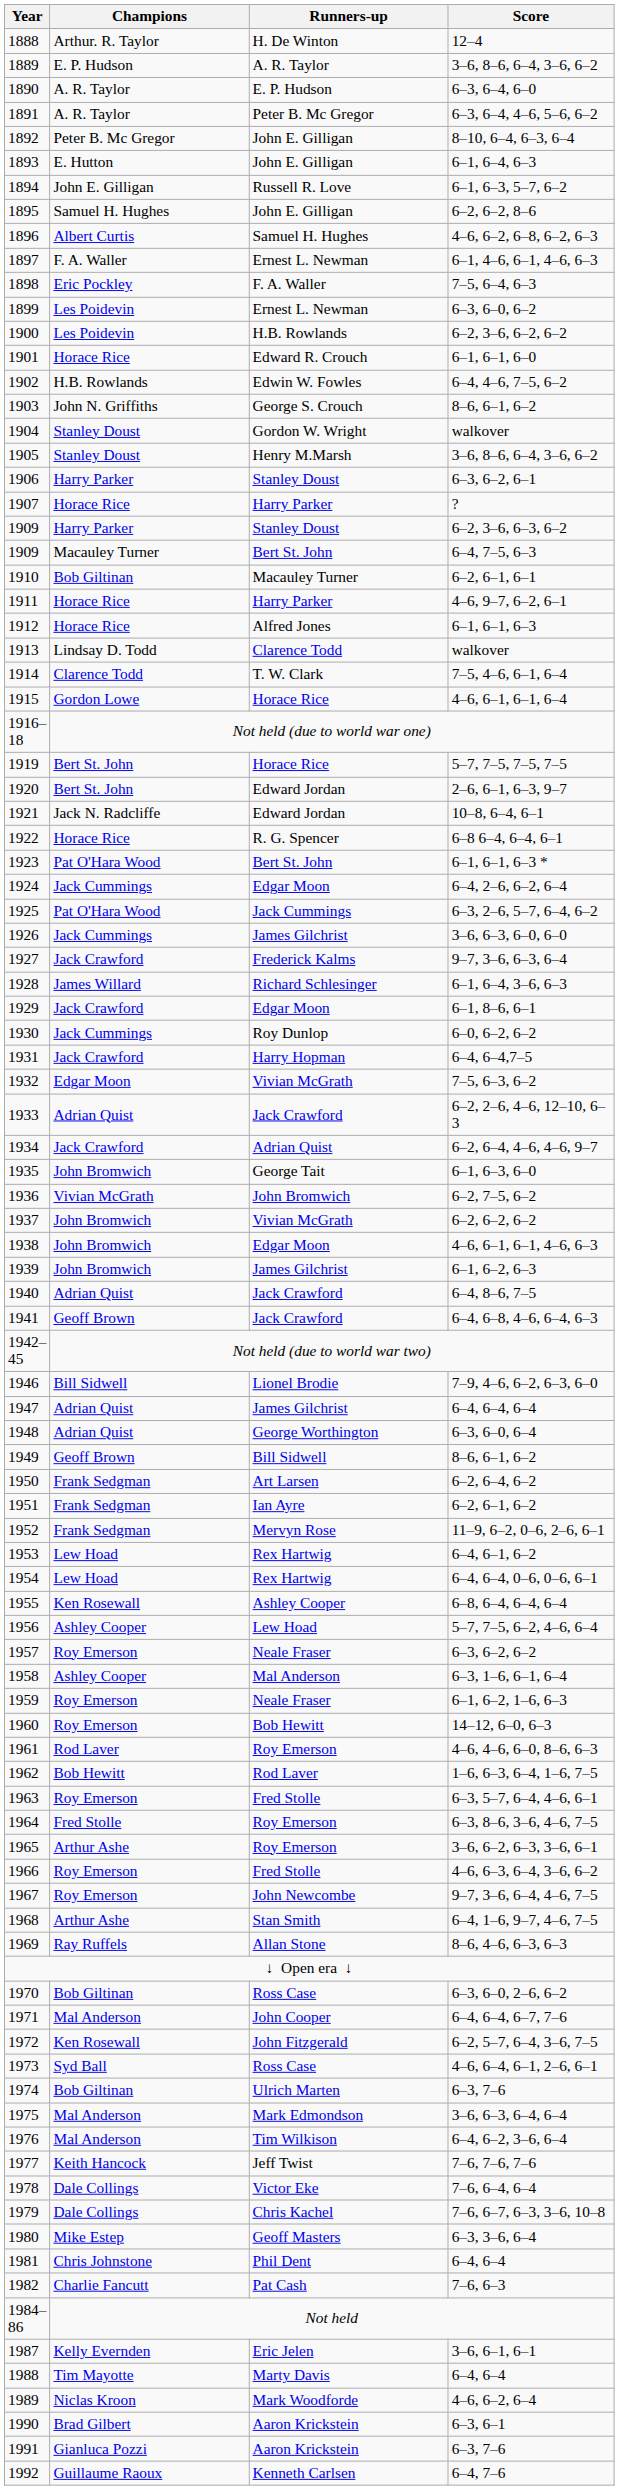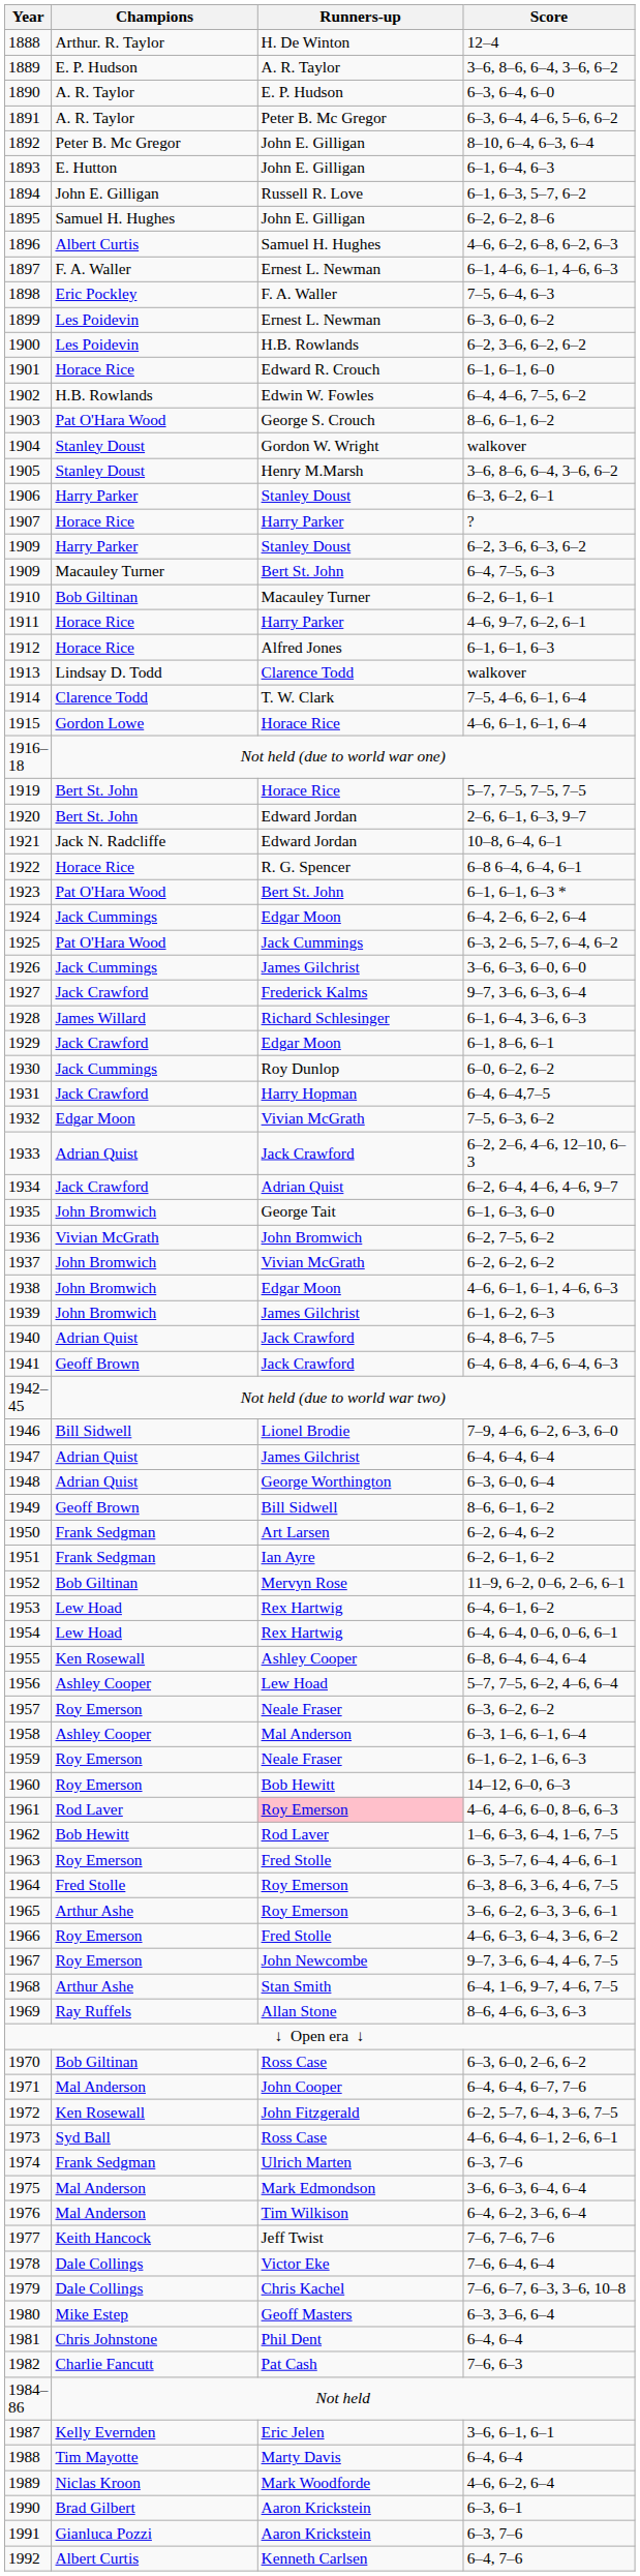1903 | Champions: John N. Griffiths -> Pat O'Hara Wood
1952 | Champions: Frank Sedgman -> Bob Giltinan
1961 | Runners-up: no background -> pink background
1974 | Champions: Bob Giltinan -> Frank Sedgman
1992 | Champions: Guillaume Raoux -> Albert Curtis
